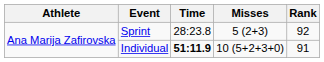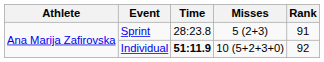Sprint | Rank: 92 -> 91
Individual | Rank: 91 -> 92
